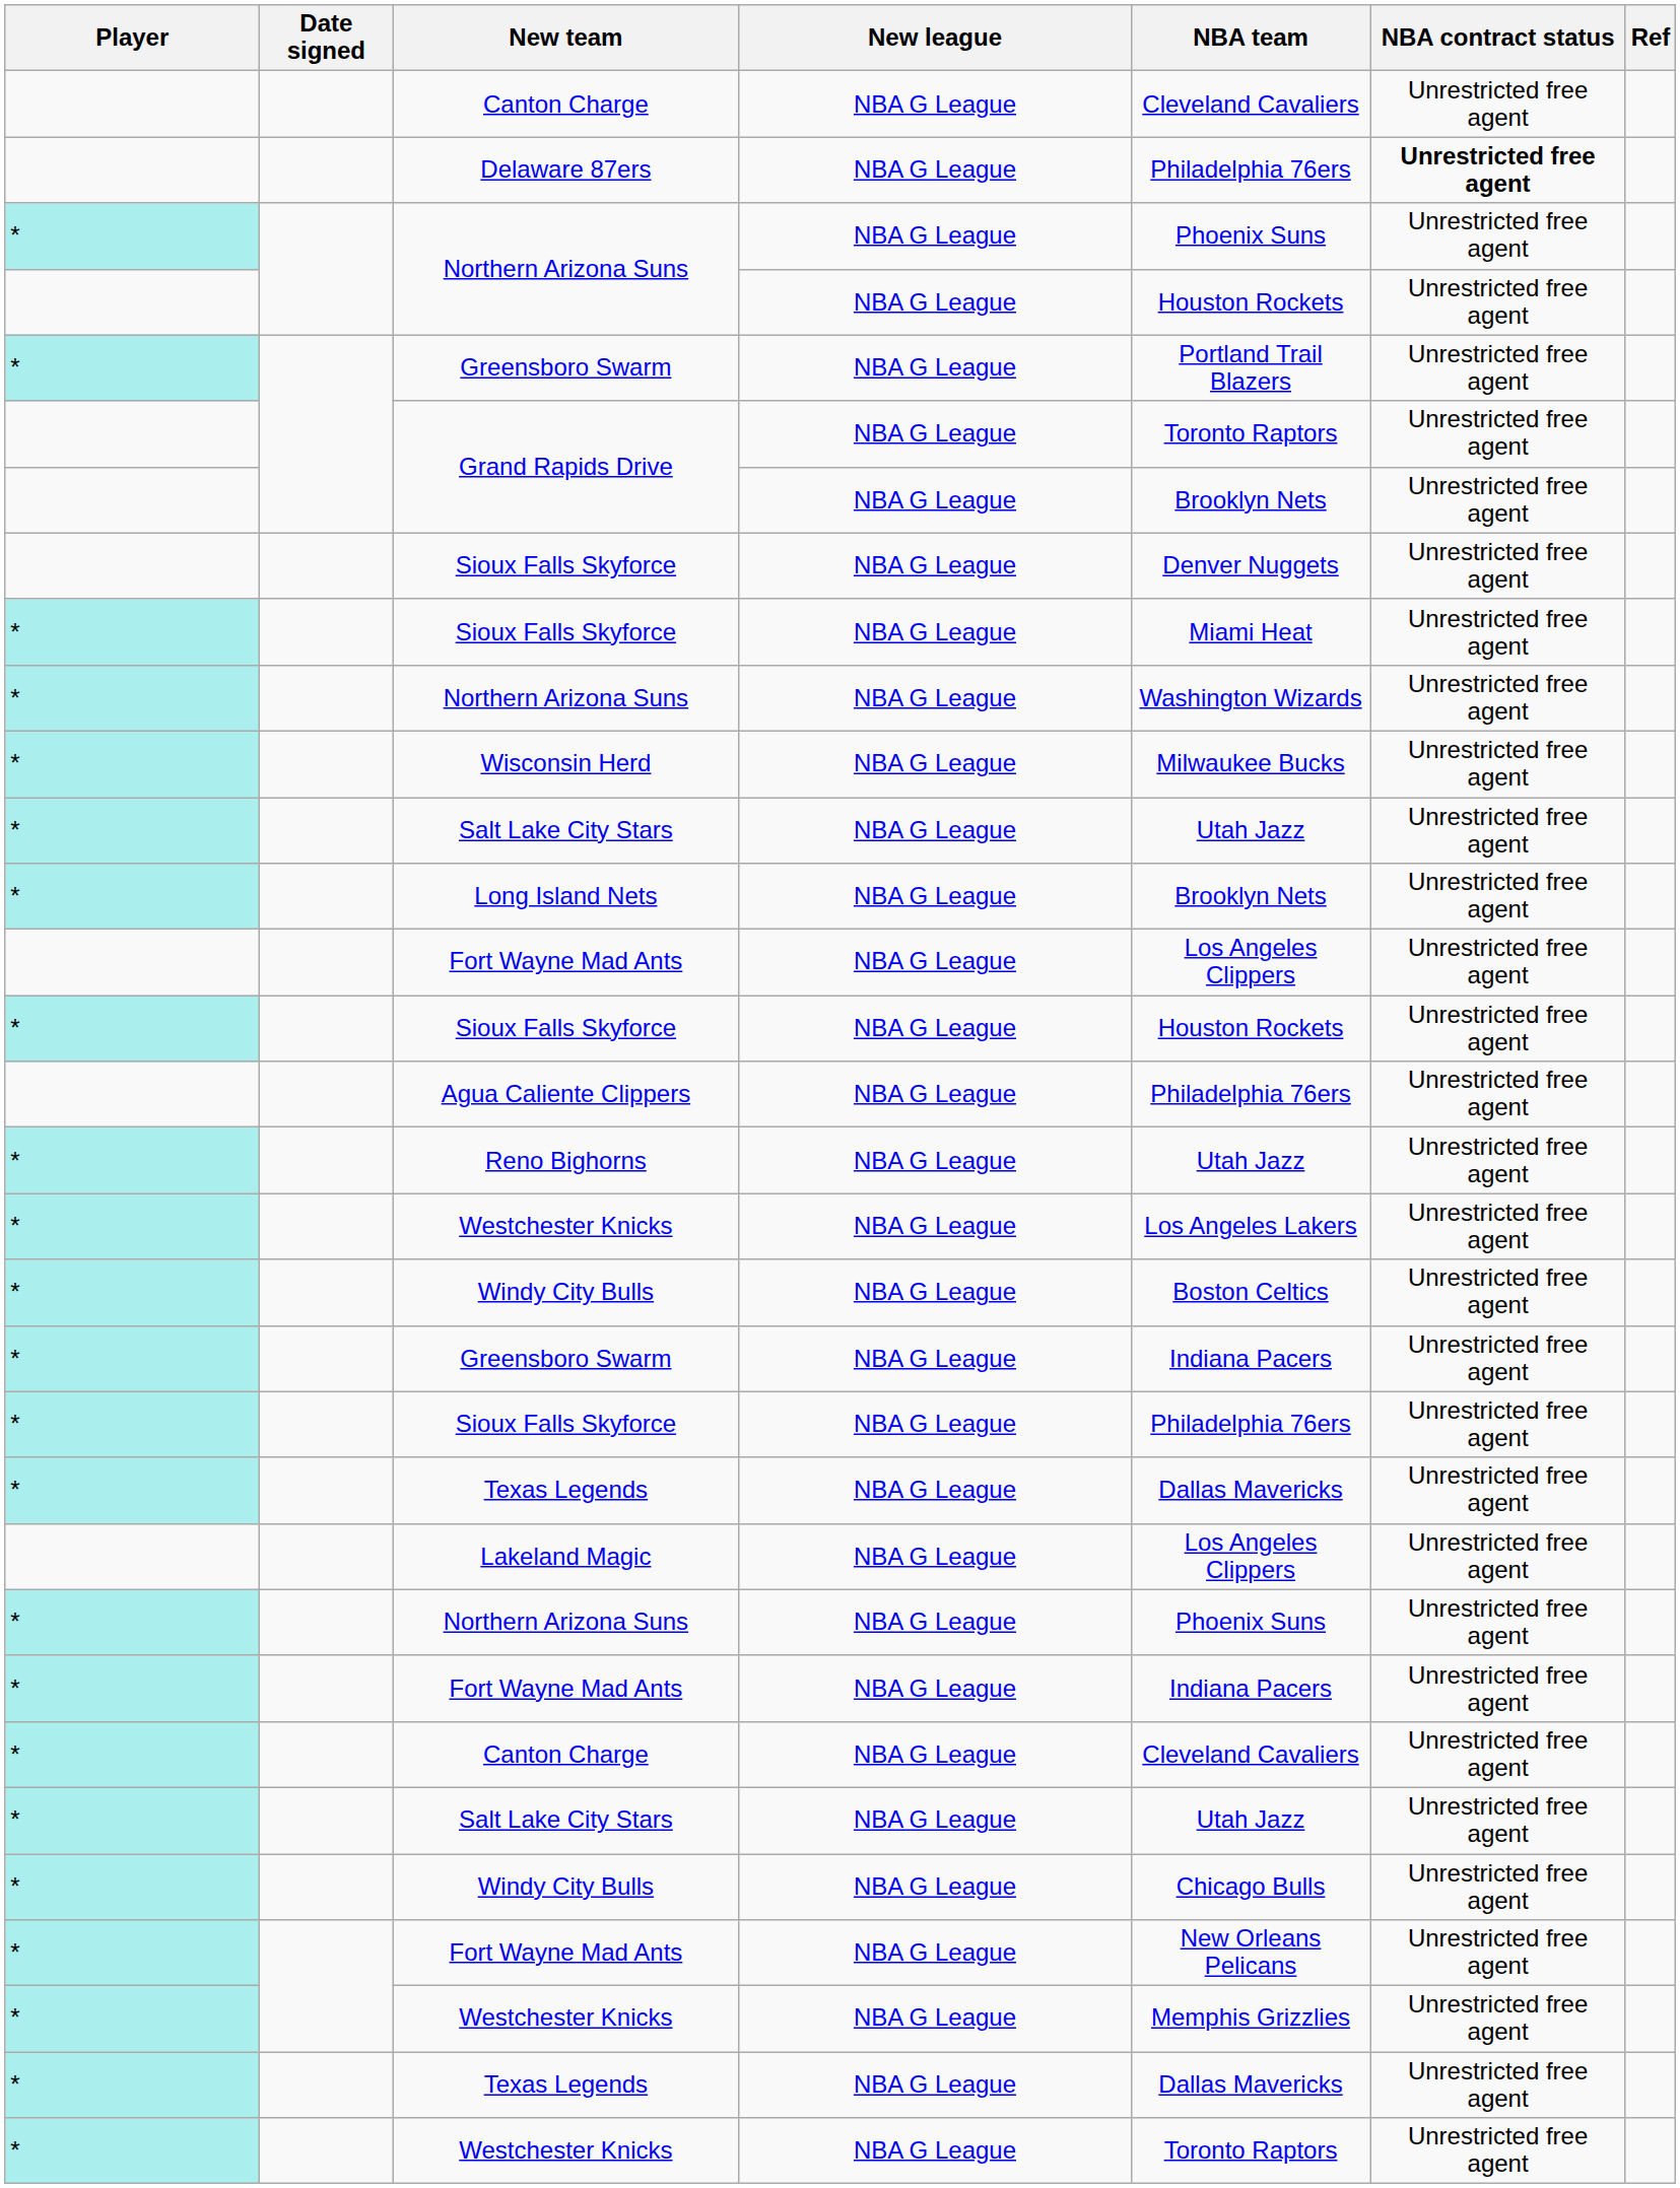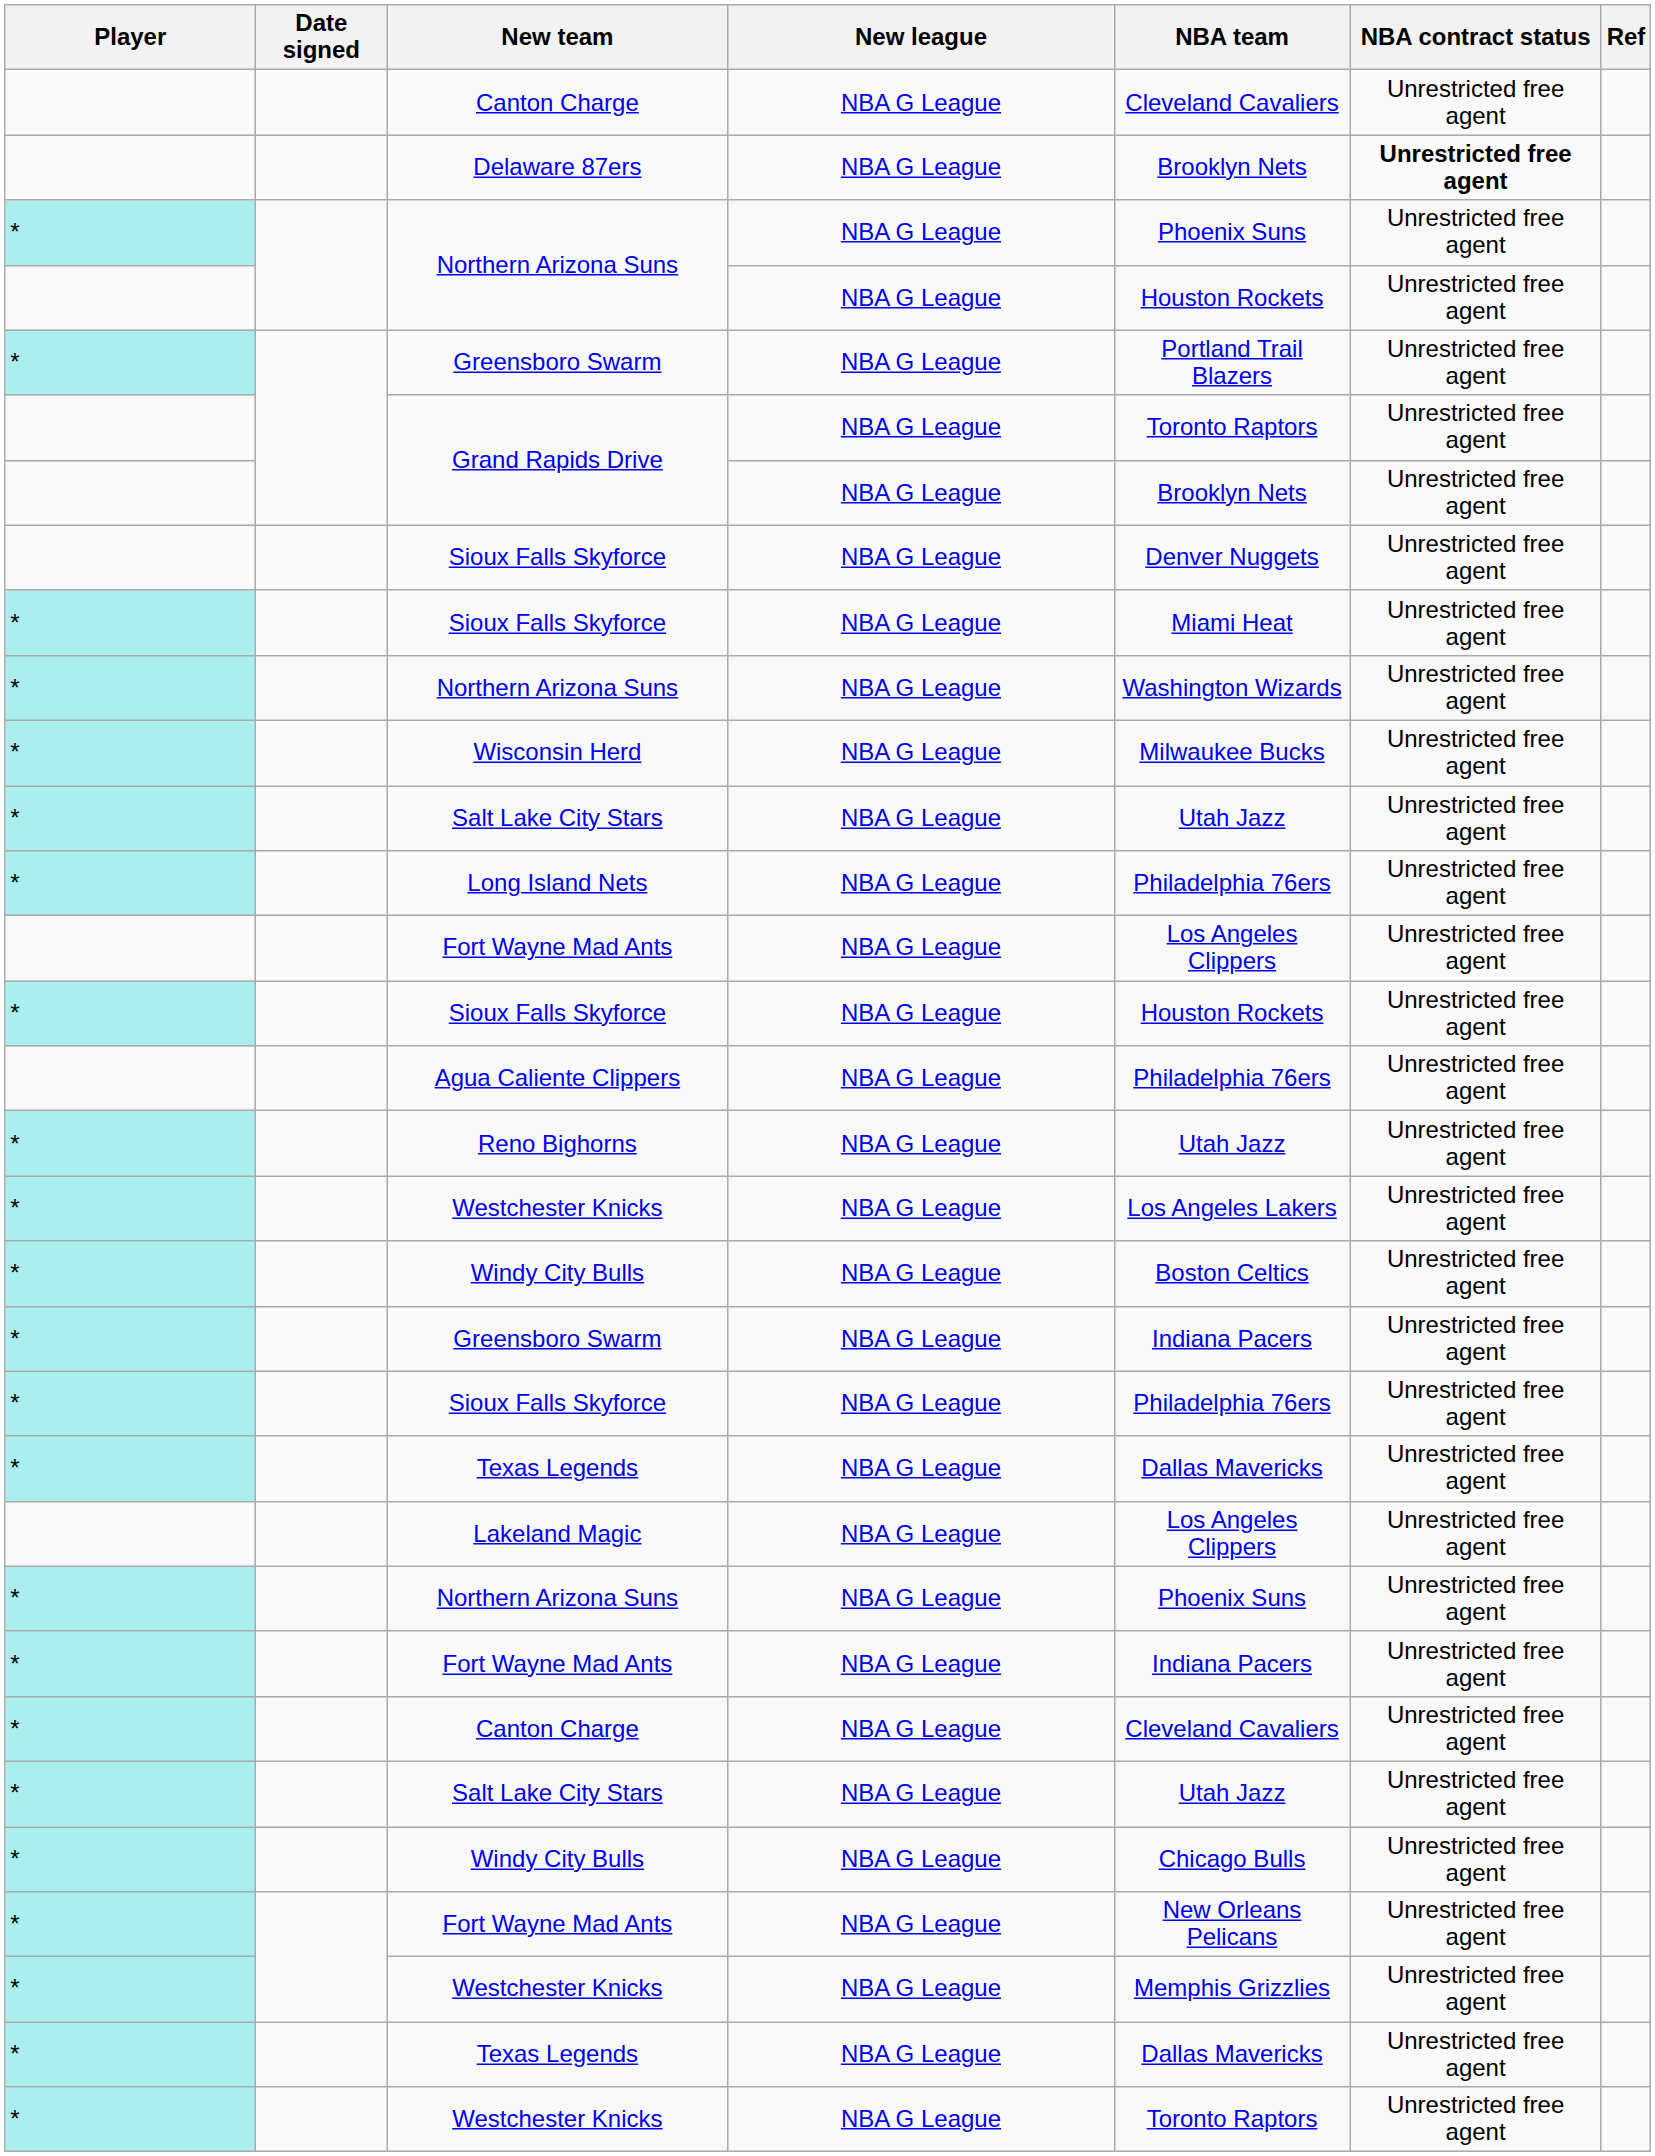Delaware 87ers | NBA team: Philadelphia 76ers -> Brooklyn Nets
Long Island Nets | NBA team: Brooklyn Nets -> Philadelphia 76ers
